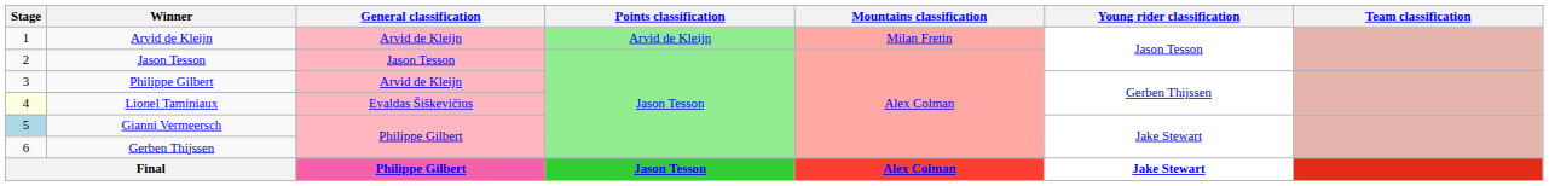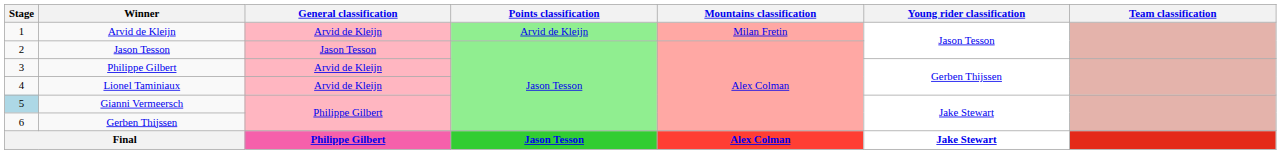Lionel Taminiaux | Stage: lightyellow background -> no background
Lionel Taminiaux | General classification: Evaldas Šiškevičius -> Arvid de Kleijn
